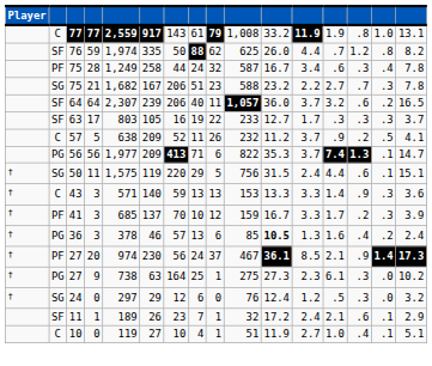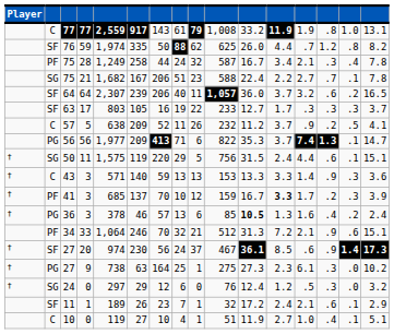75 / 28 | column 13: .6 -> 2.1
75 / 21 | column 11: 23.2 -> 22.4
75 / 21 | column 15: .3 -> .1
41 | column 12: normal -> bold
+ row: PF | 34 | 33 | 1,064 | 246 | 70 | 32 | 21 | 512 | 31.3 | 7.2 | 2.1 | .9 | .6 | 15.1
27 / 20 | column 2: PF -> SF
27 / 20 | column 13: 2.1 -> .6
